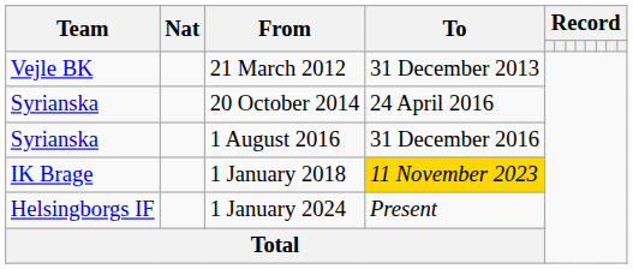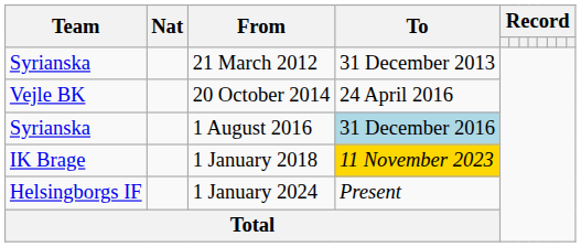21 March 2012 | Team: Vejle BK -> Syrianska
20 October 2014 | Team: Syrianska -> Vejle BK
1 August 2016 | To: no background -> lightblue background
